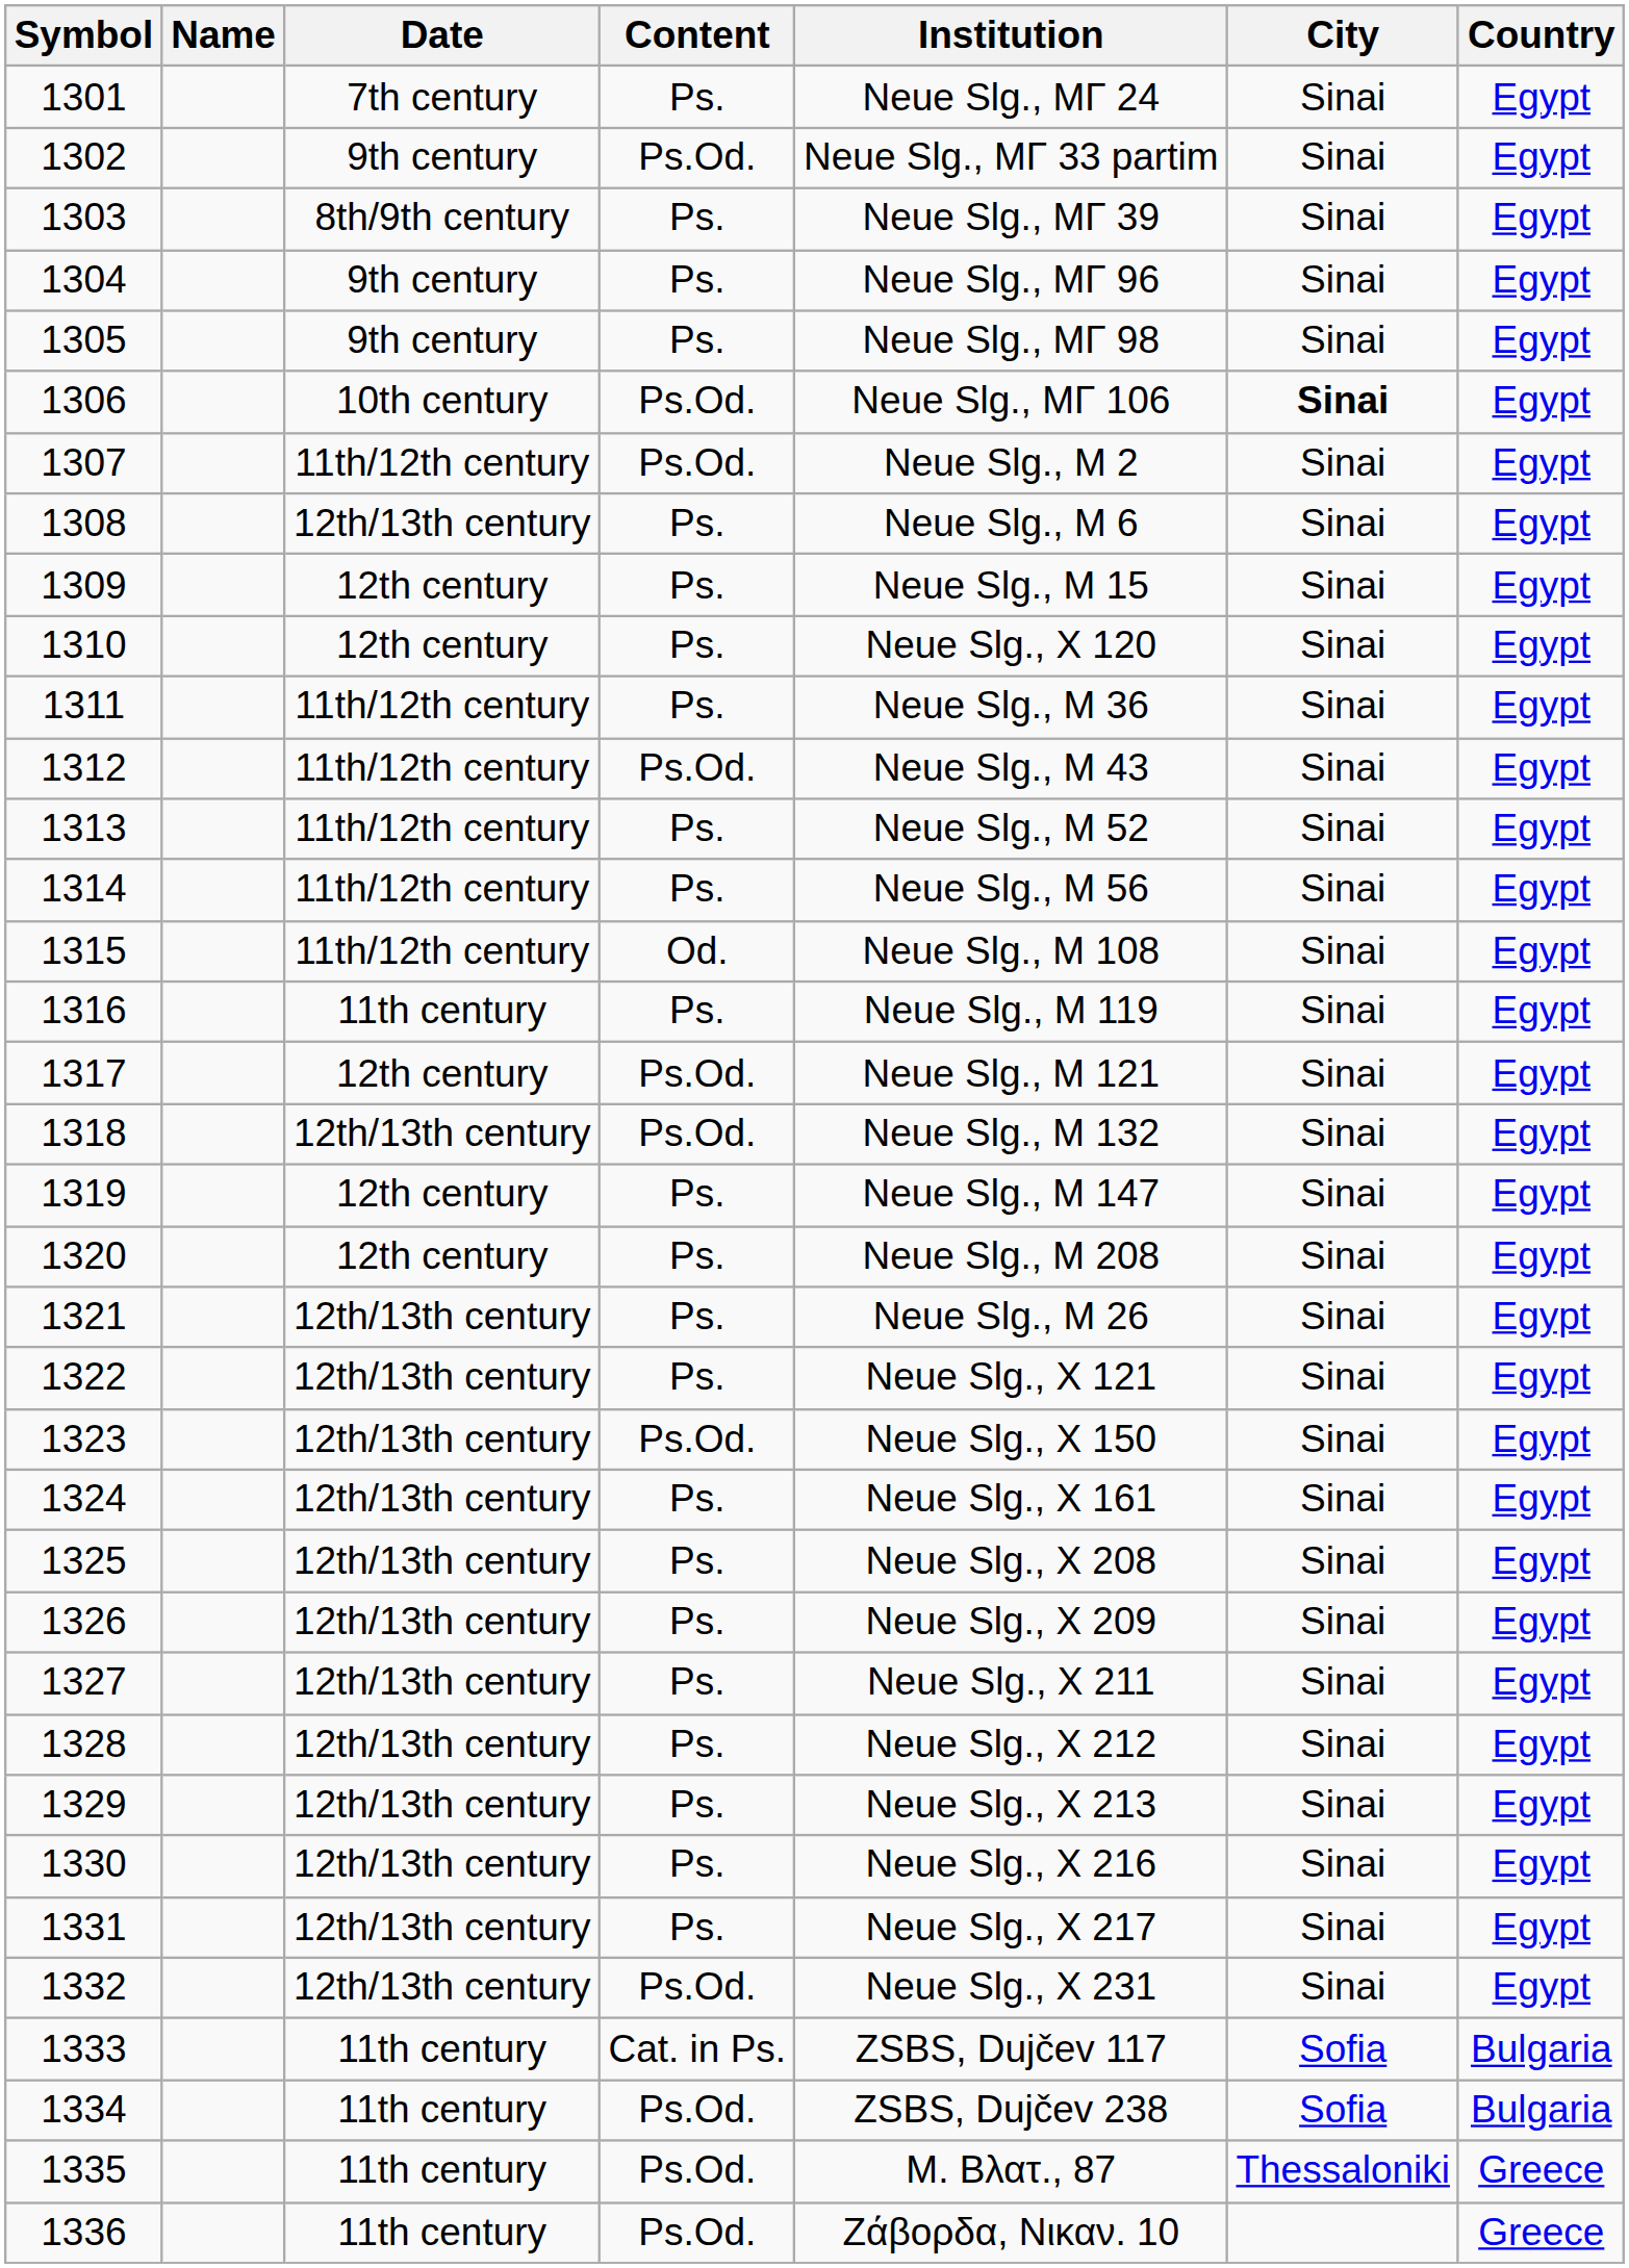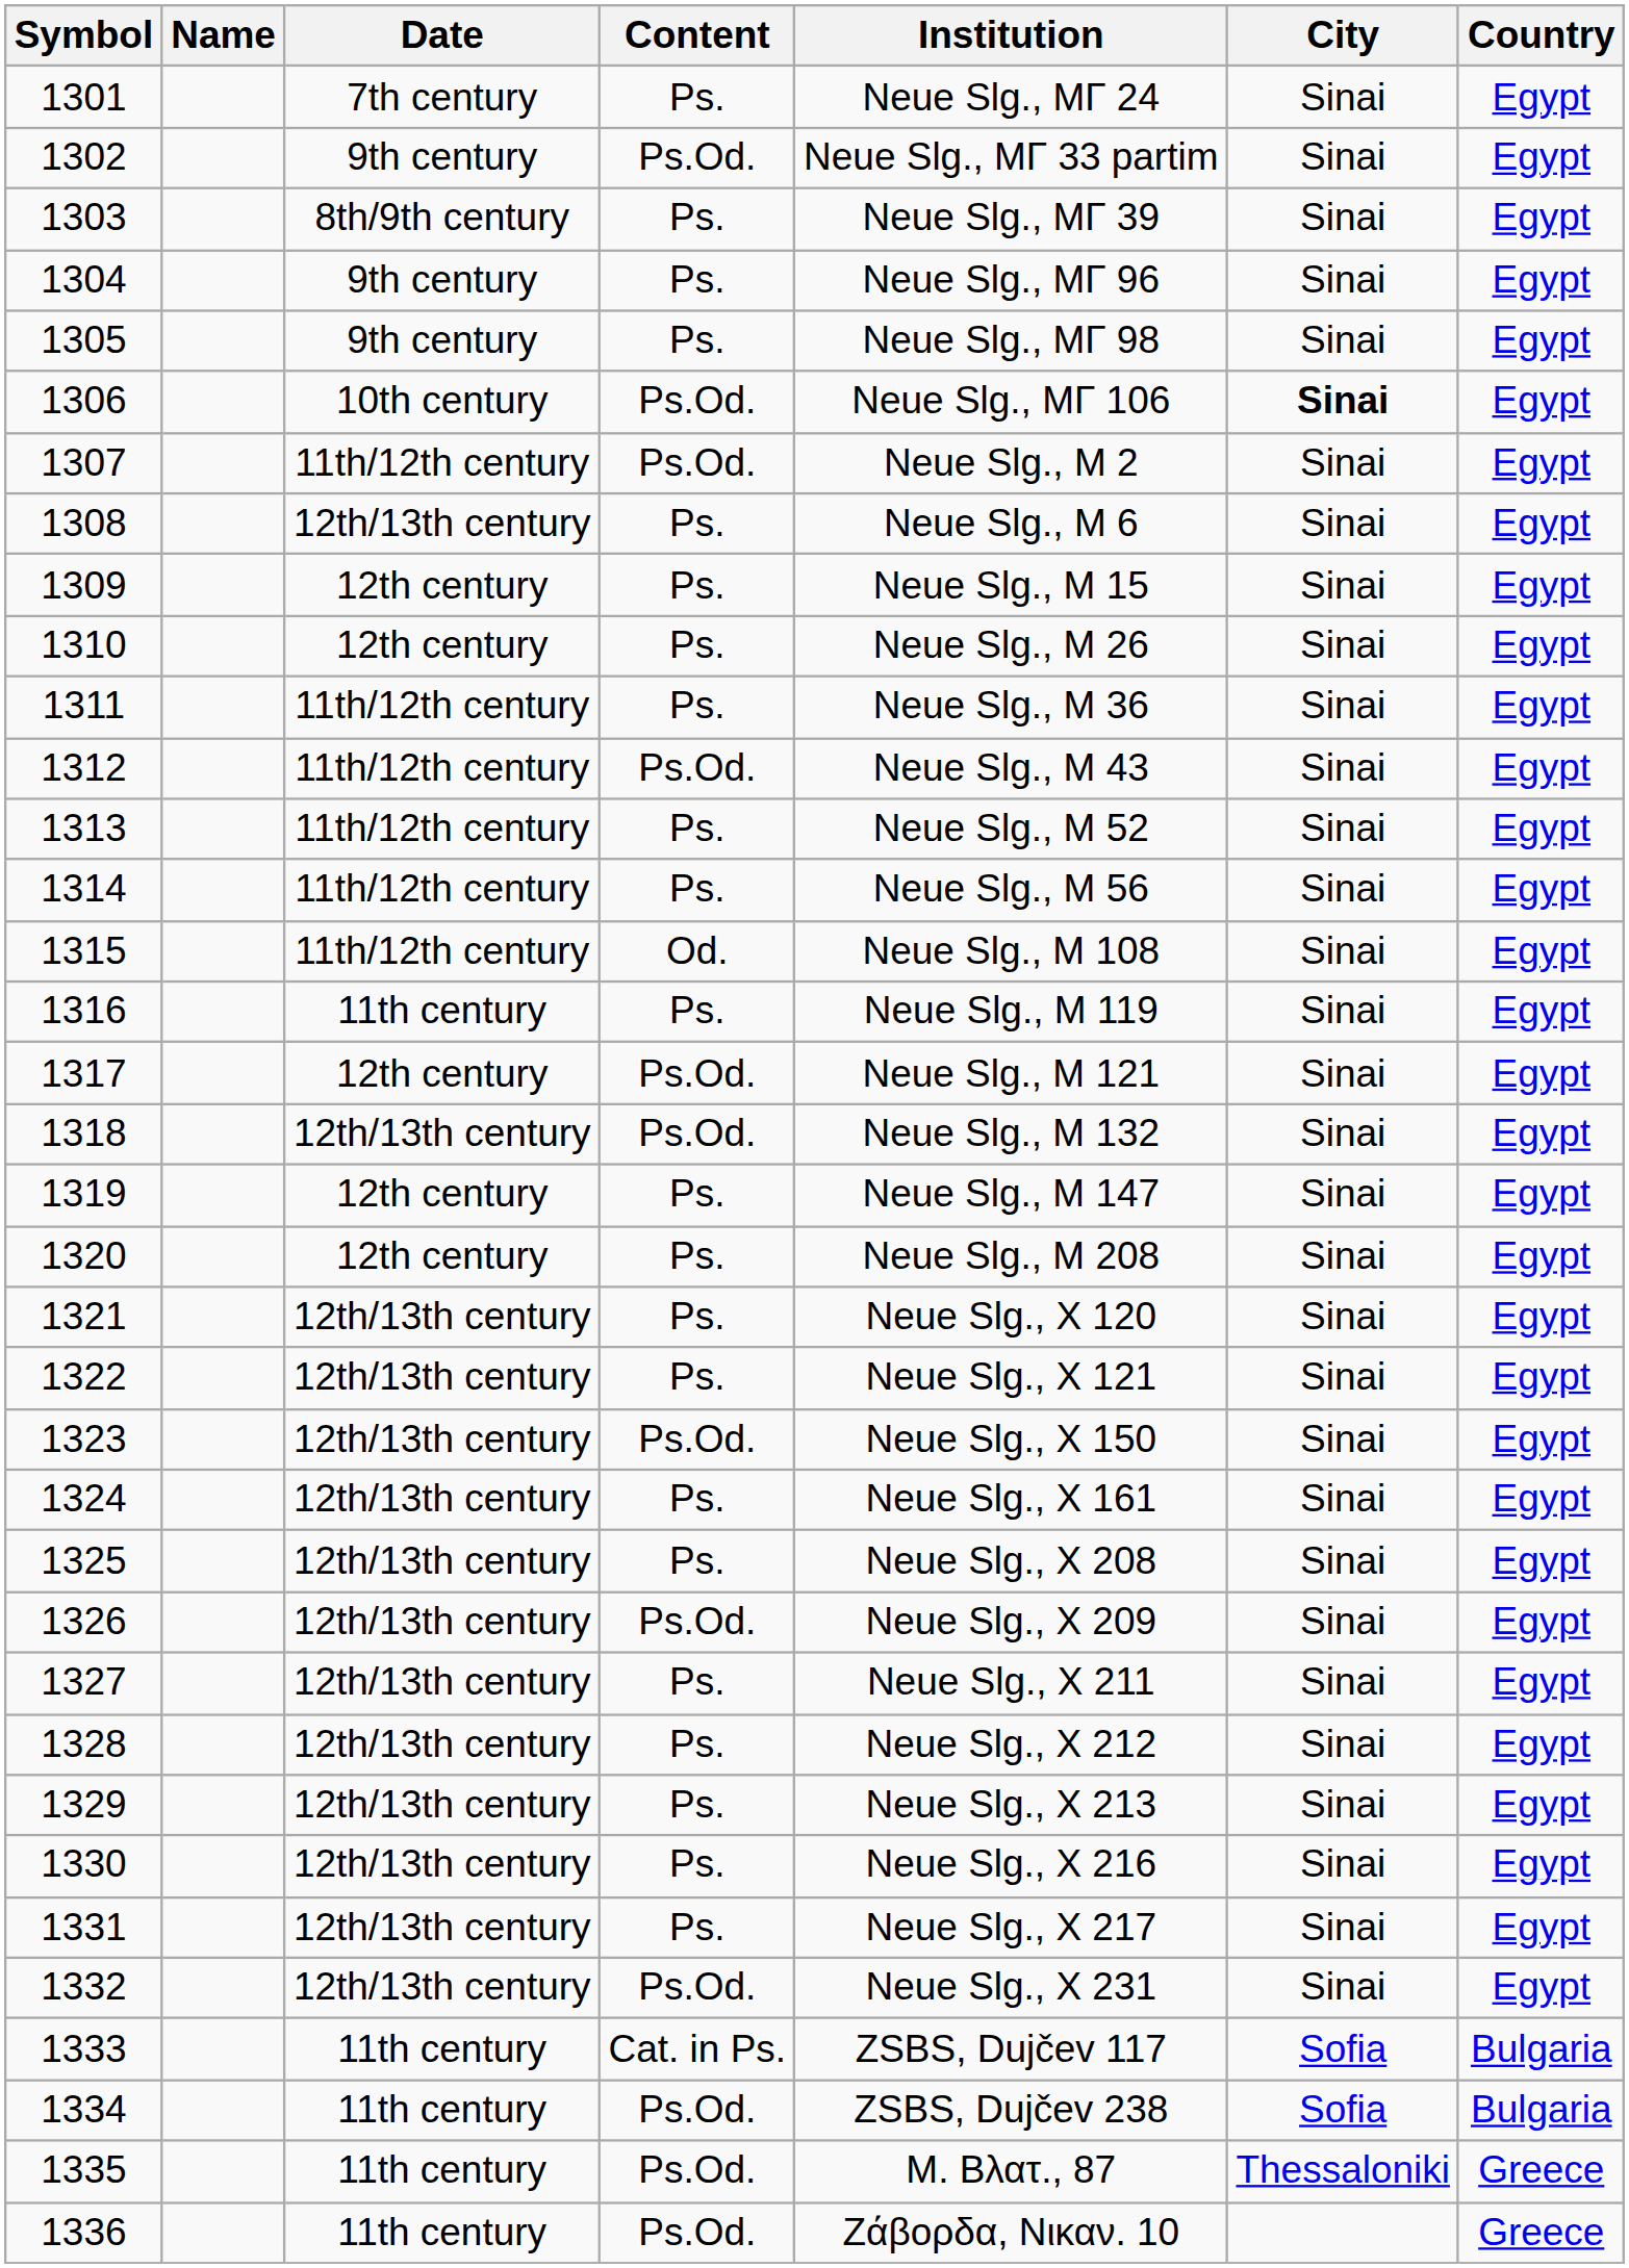1310 | Institution: Neue Slg., X 120 -> Neue Slg., Μ 26
1321 | Institution: Neue Slg., Μ 26 -> Neue Slg., X 120
1326 | Content: Ps. -> Ps.Od.
